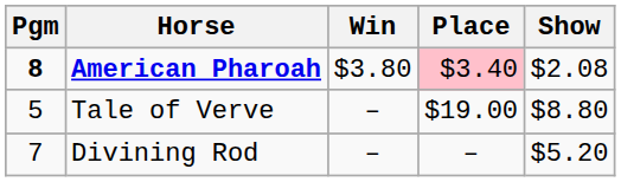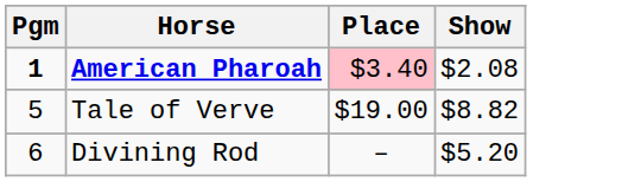- column: Win | $3.80 | – | –
American Pharoah | Pgm: 8 -> 1
Tale of Verve | Show: $8.80 -> $8.82
Divining Rod | Pgm: 7 -> 6
